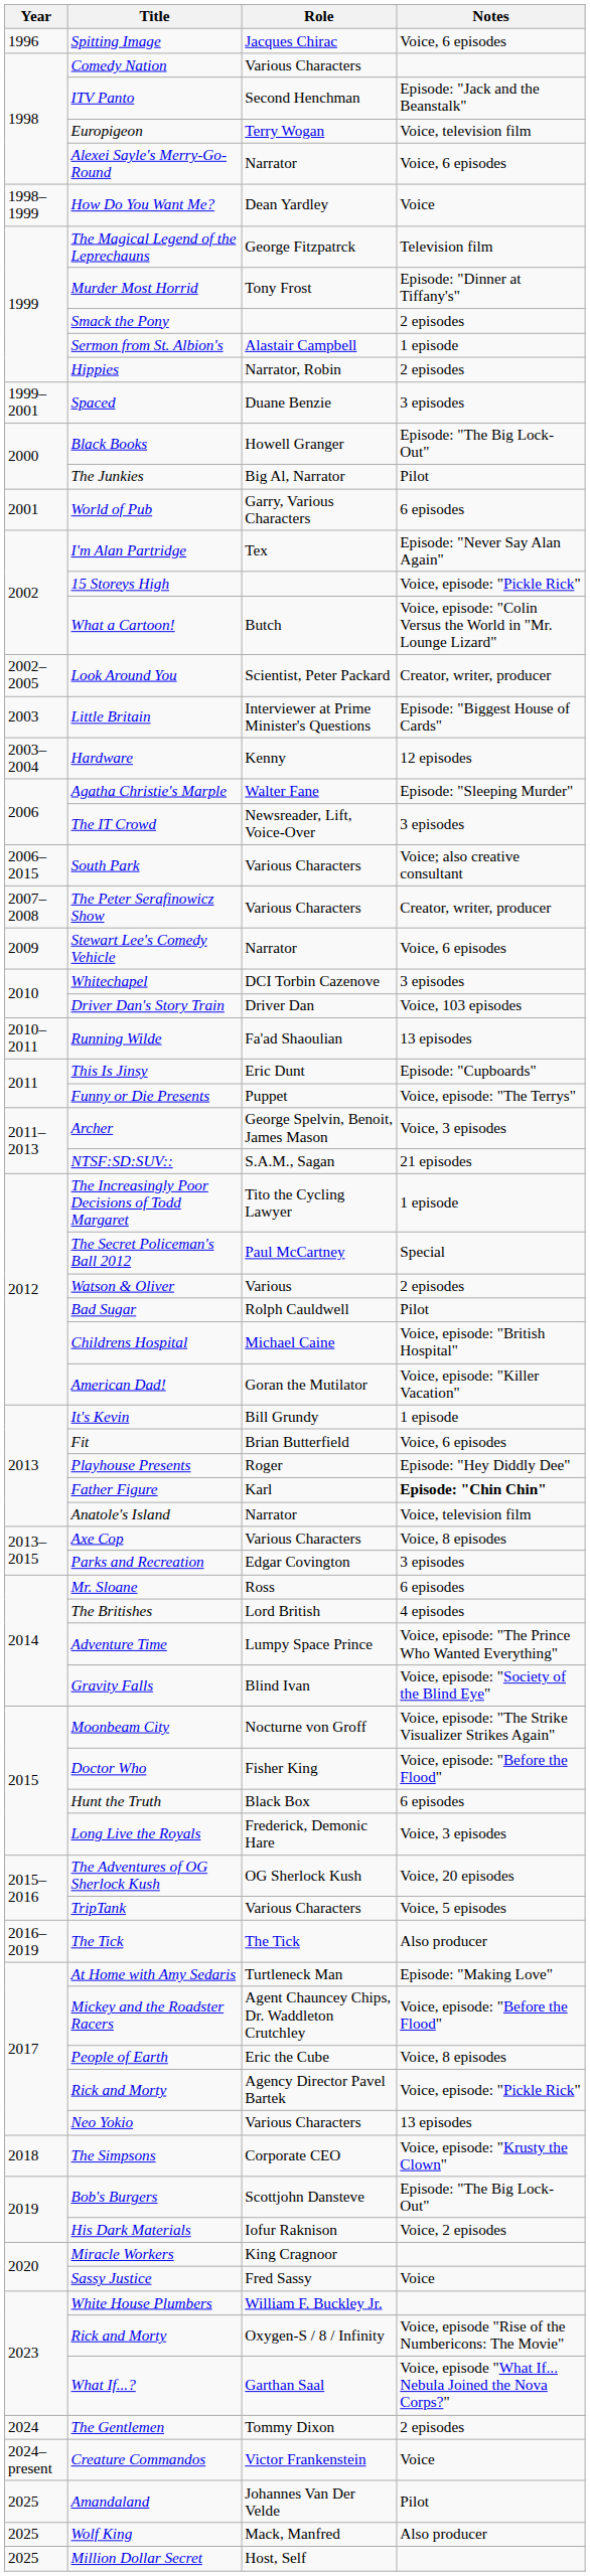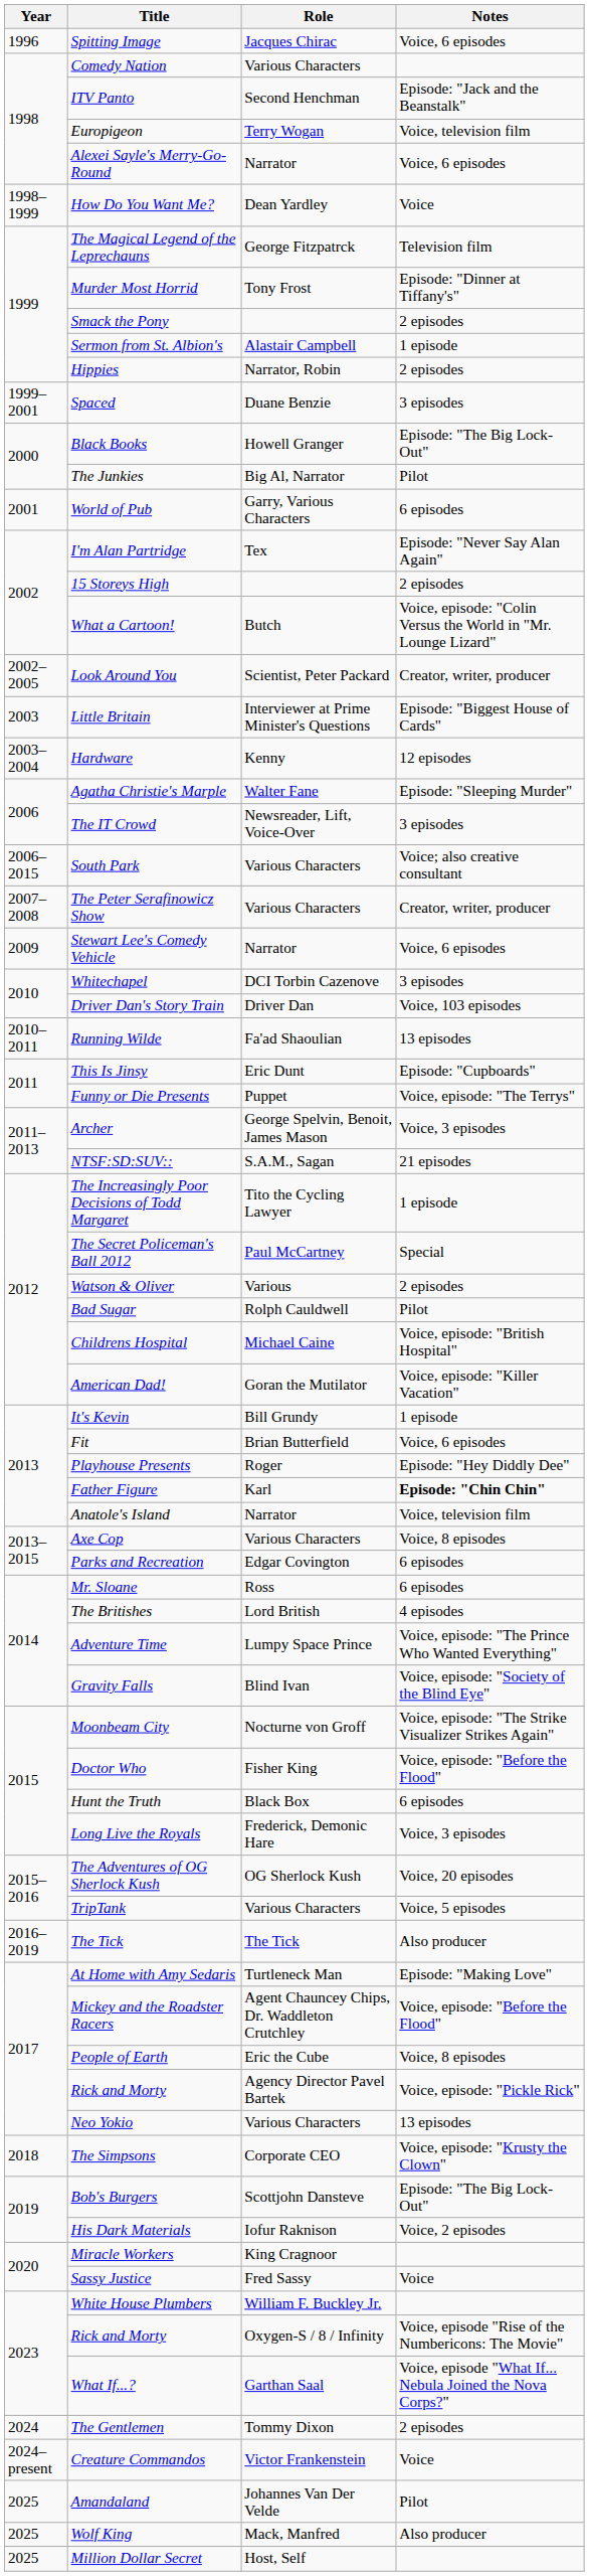15 Storeys High | Notes: Voice, episode: "Pickle Rick" -> 2 episodes
Parks and Recreation | Notes: 3 episodes -> 6 episodes
